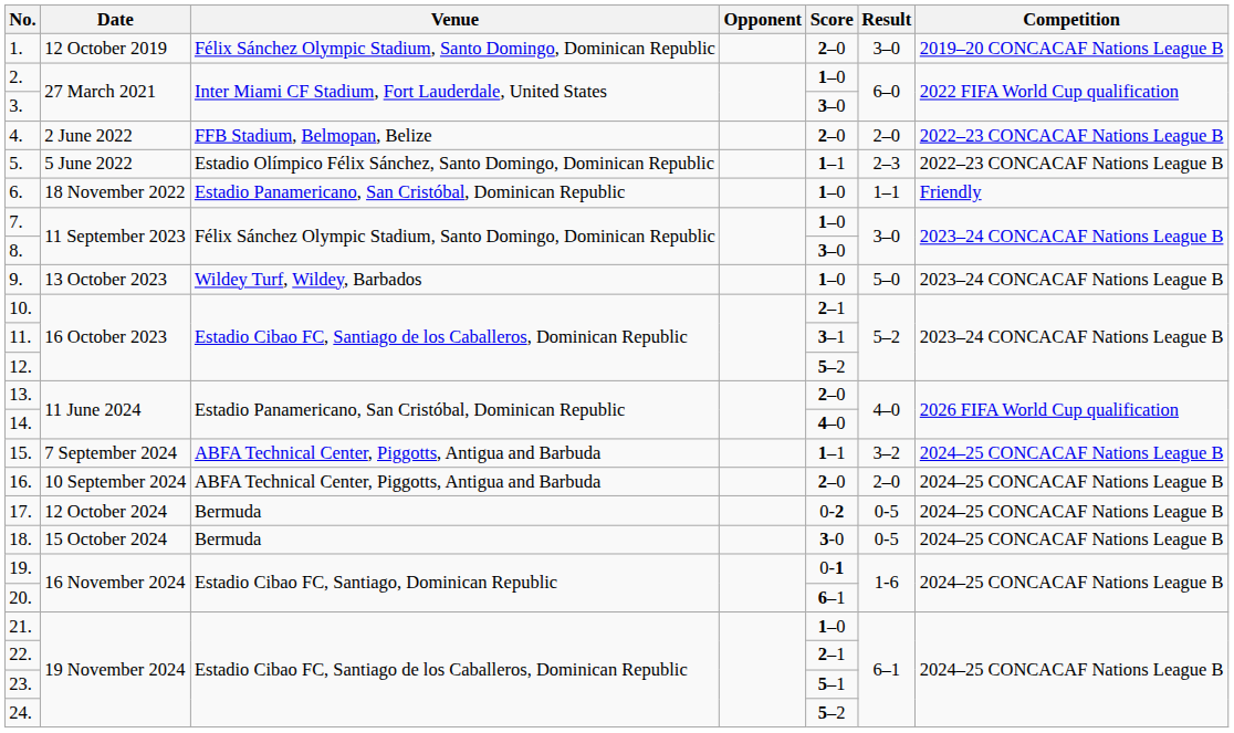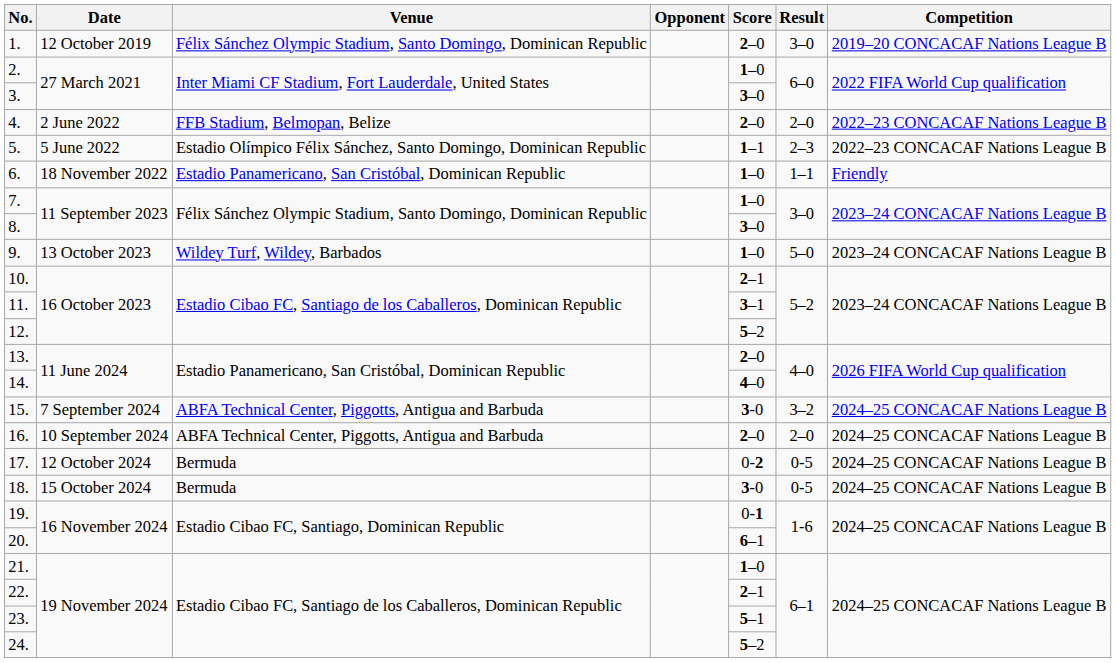15. | Score: 1–1 -> 3-0
